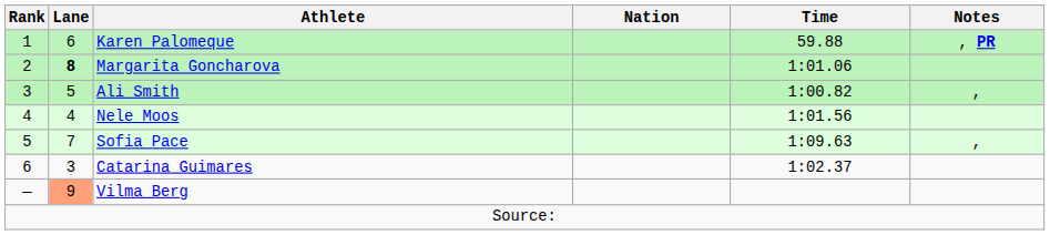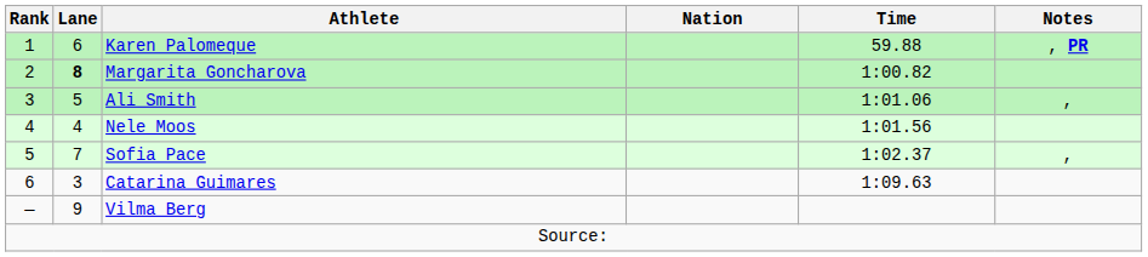Margarita Goncharova | Time: 1:01.06 -> 1:00.82
Ali Smith | Time: 1:00.82 -> 1:01.06
Sofia Pace | Time: 1:09.63 -> 1:02.37
Catarina Guimares | Time: 1:02.37 -> 1:09.63
Vilma Berg | Lane: lightsalmon background -> no background
